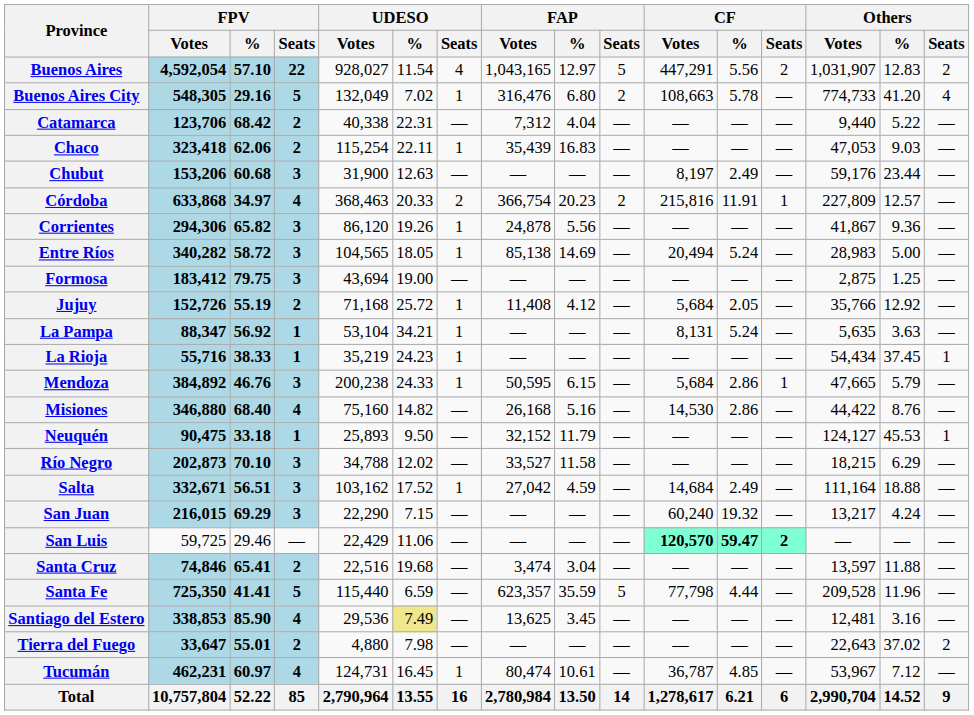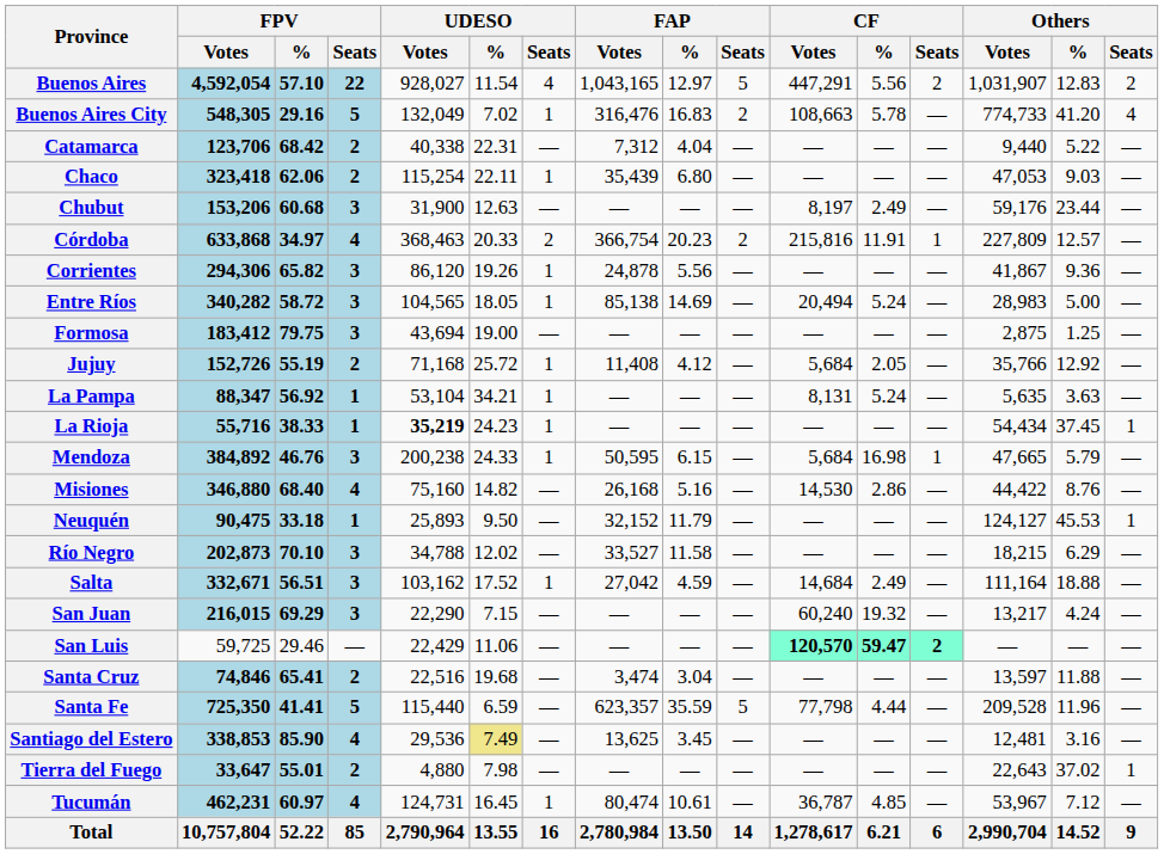Buenos Aires City | FAP / %: 6.80 -> 16.83
Chaco | FAP / %: 16.83 -> 6.80
La Rioja | UDESO / Votes: normal -> bold
Mendoza | CF / %: 2.86 -> 16.98
Tierra del Fuego | Others / Seats: 2 -> 1
